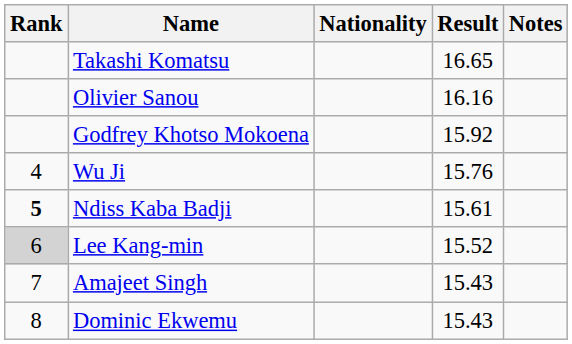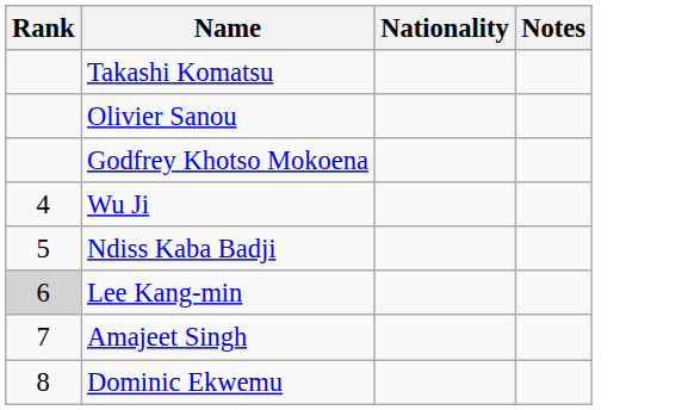- column: Result | 16.65 | 16.16 | 15.92 | 15.76 | 15.61 | 15.52 | 15.43 | 15.43
Ndiss Kaba Badji | Rank: bold -> normal
